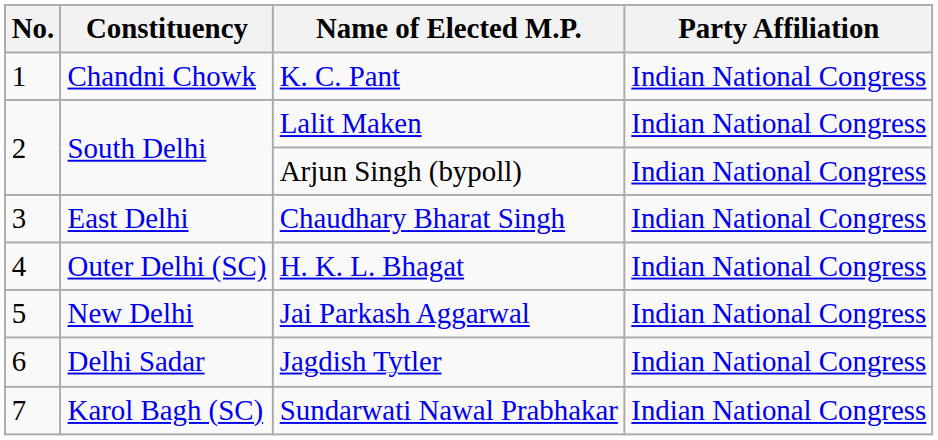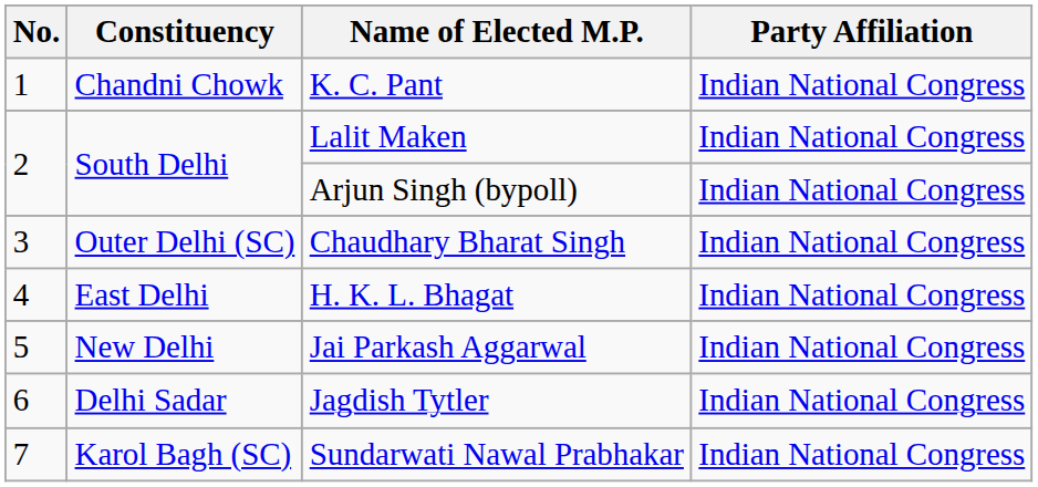Chaudhary Bharat Singh | Constituency: East Delhi -> Outer Delhi (SC)
H. K. L. Bhagat | Constituency: Outer Delhi (SC) -> East Delhi
